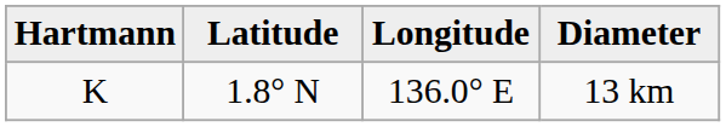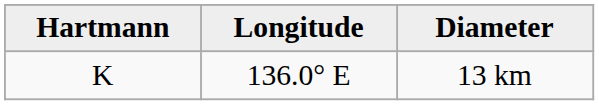- column: Latitude | 1.8° N
